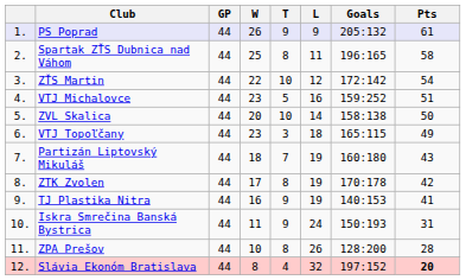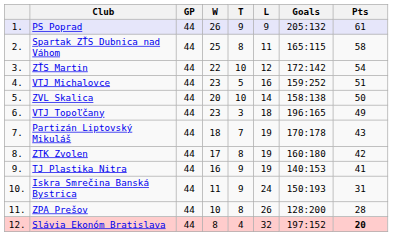Spartak ZŤS Dubnica nad Váhom | Goals: 196:165 -> 165:115
VTJ Topoľčany | Goals: 165:115 -> 196:165
Partizán Liptovský Mikuláš | Goals: 160:180 -> 170:178
ZTK Zvolen | Goals: 170:178 -> 160:180
